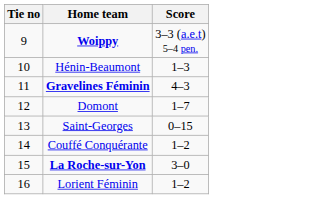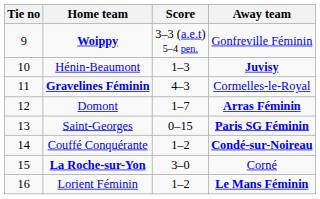+ column: Away team | Gonfreville Féminin | Juvisy | Cormelles-le-Royal | Arras Féminin | Paris SG Féminin | Condé-sur-Noireau | Corné | Le Mans Féminin
